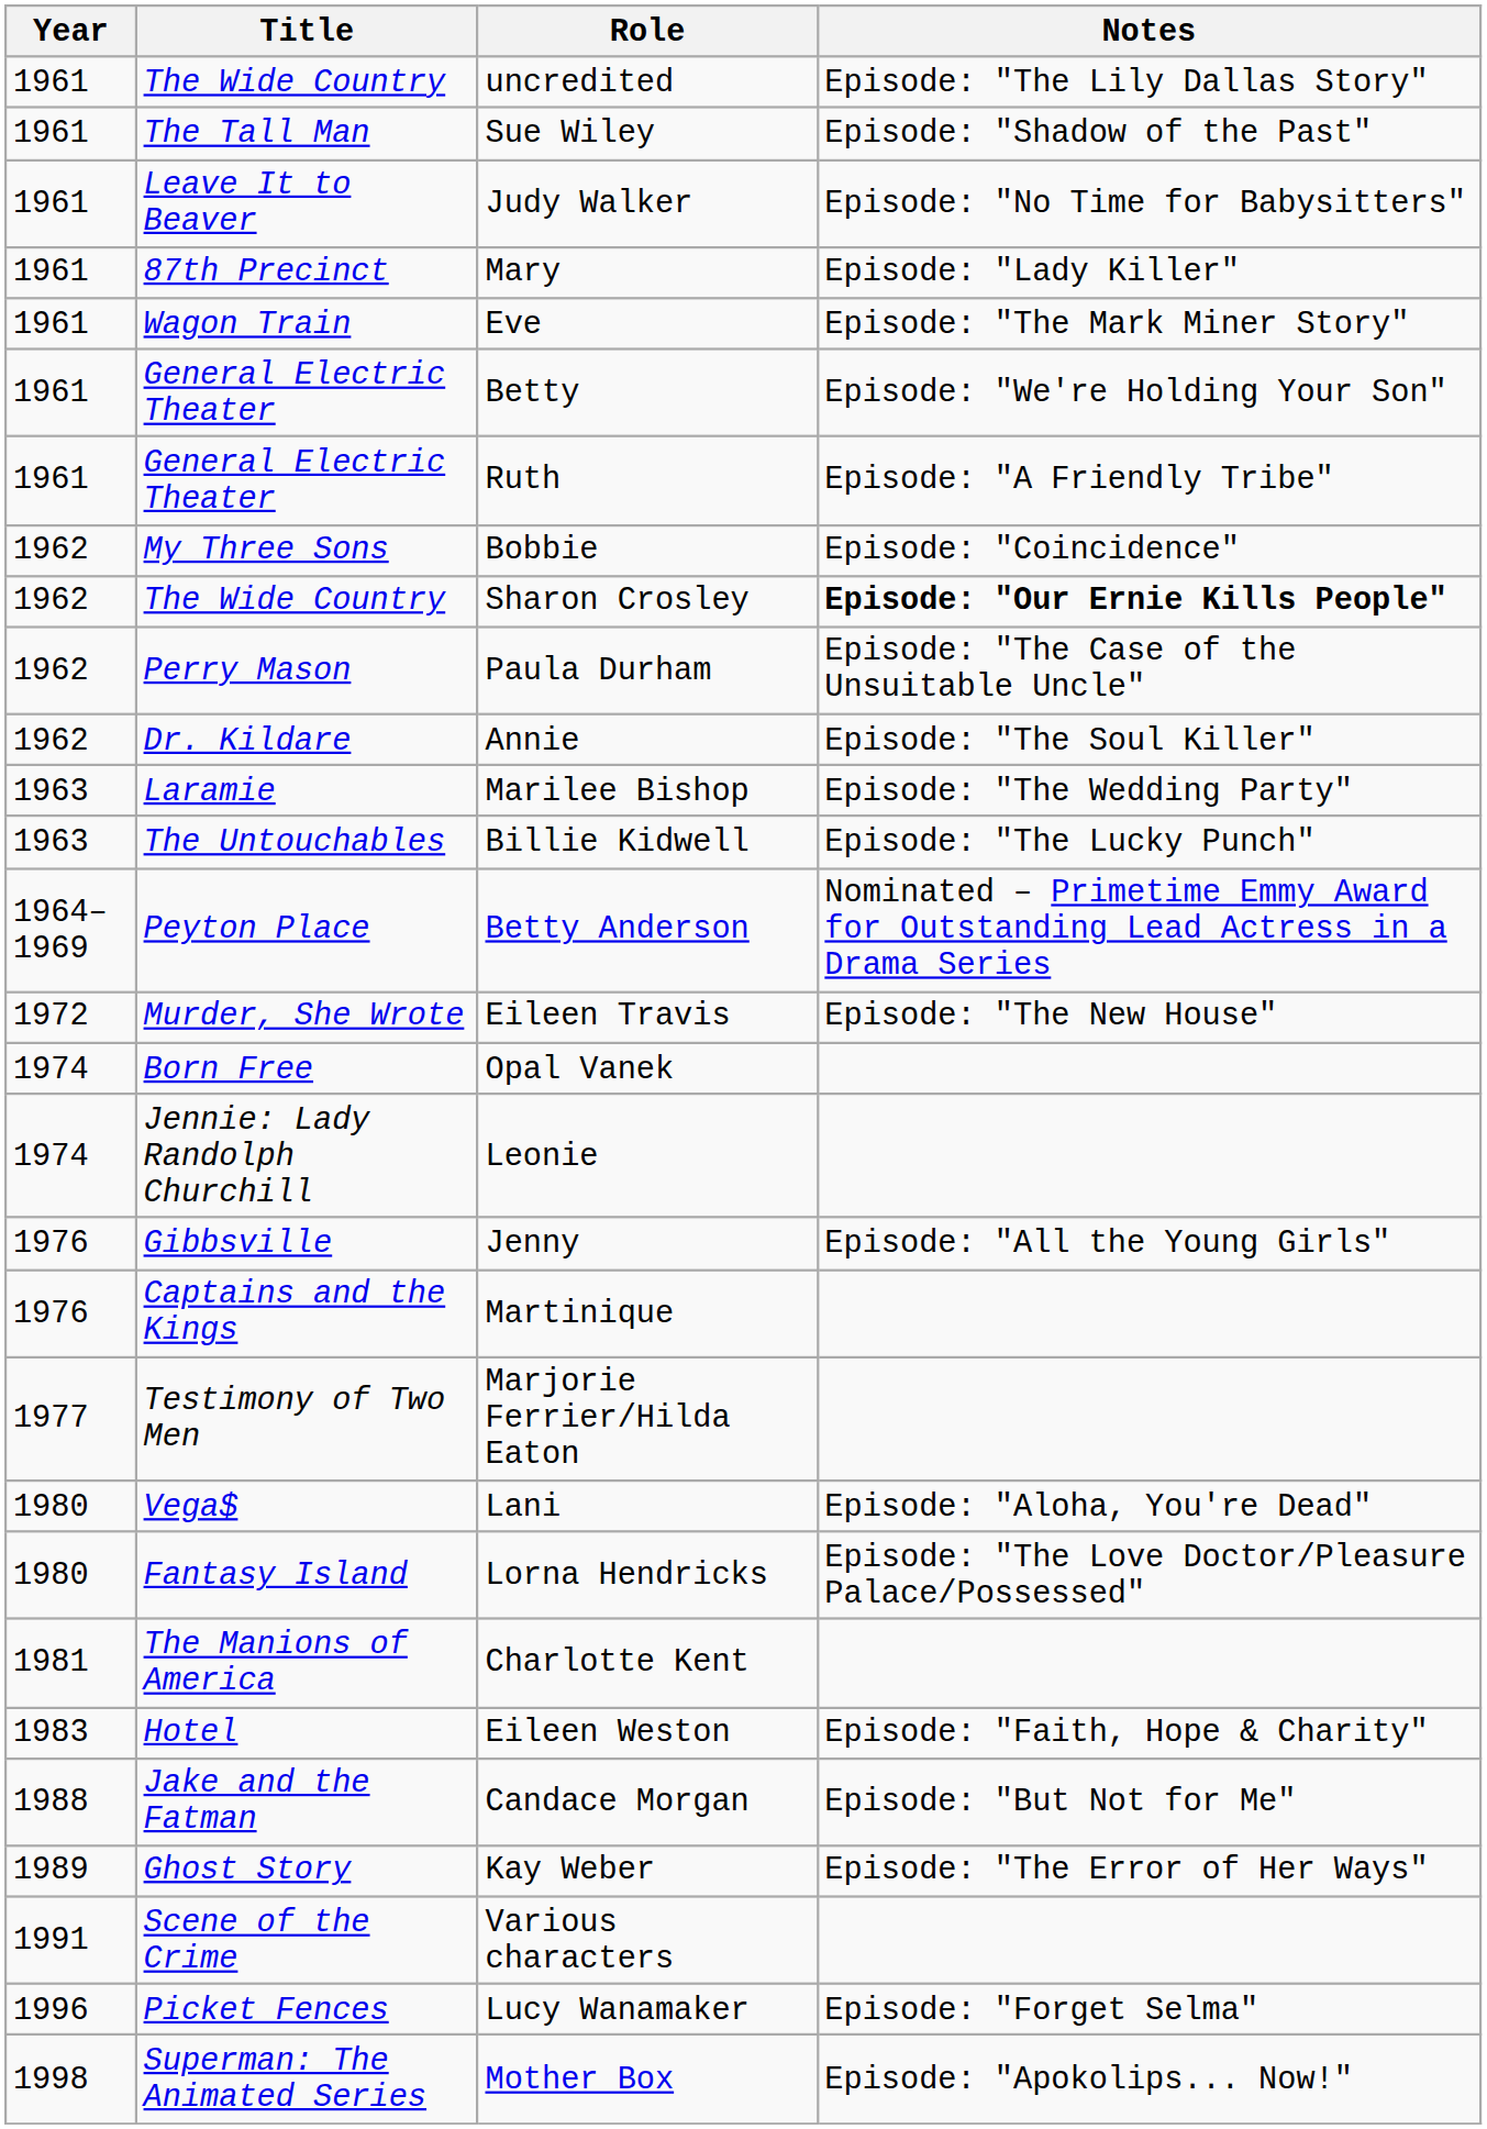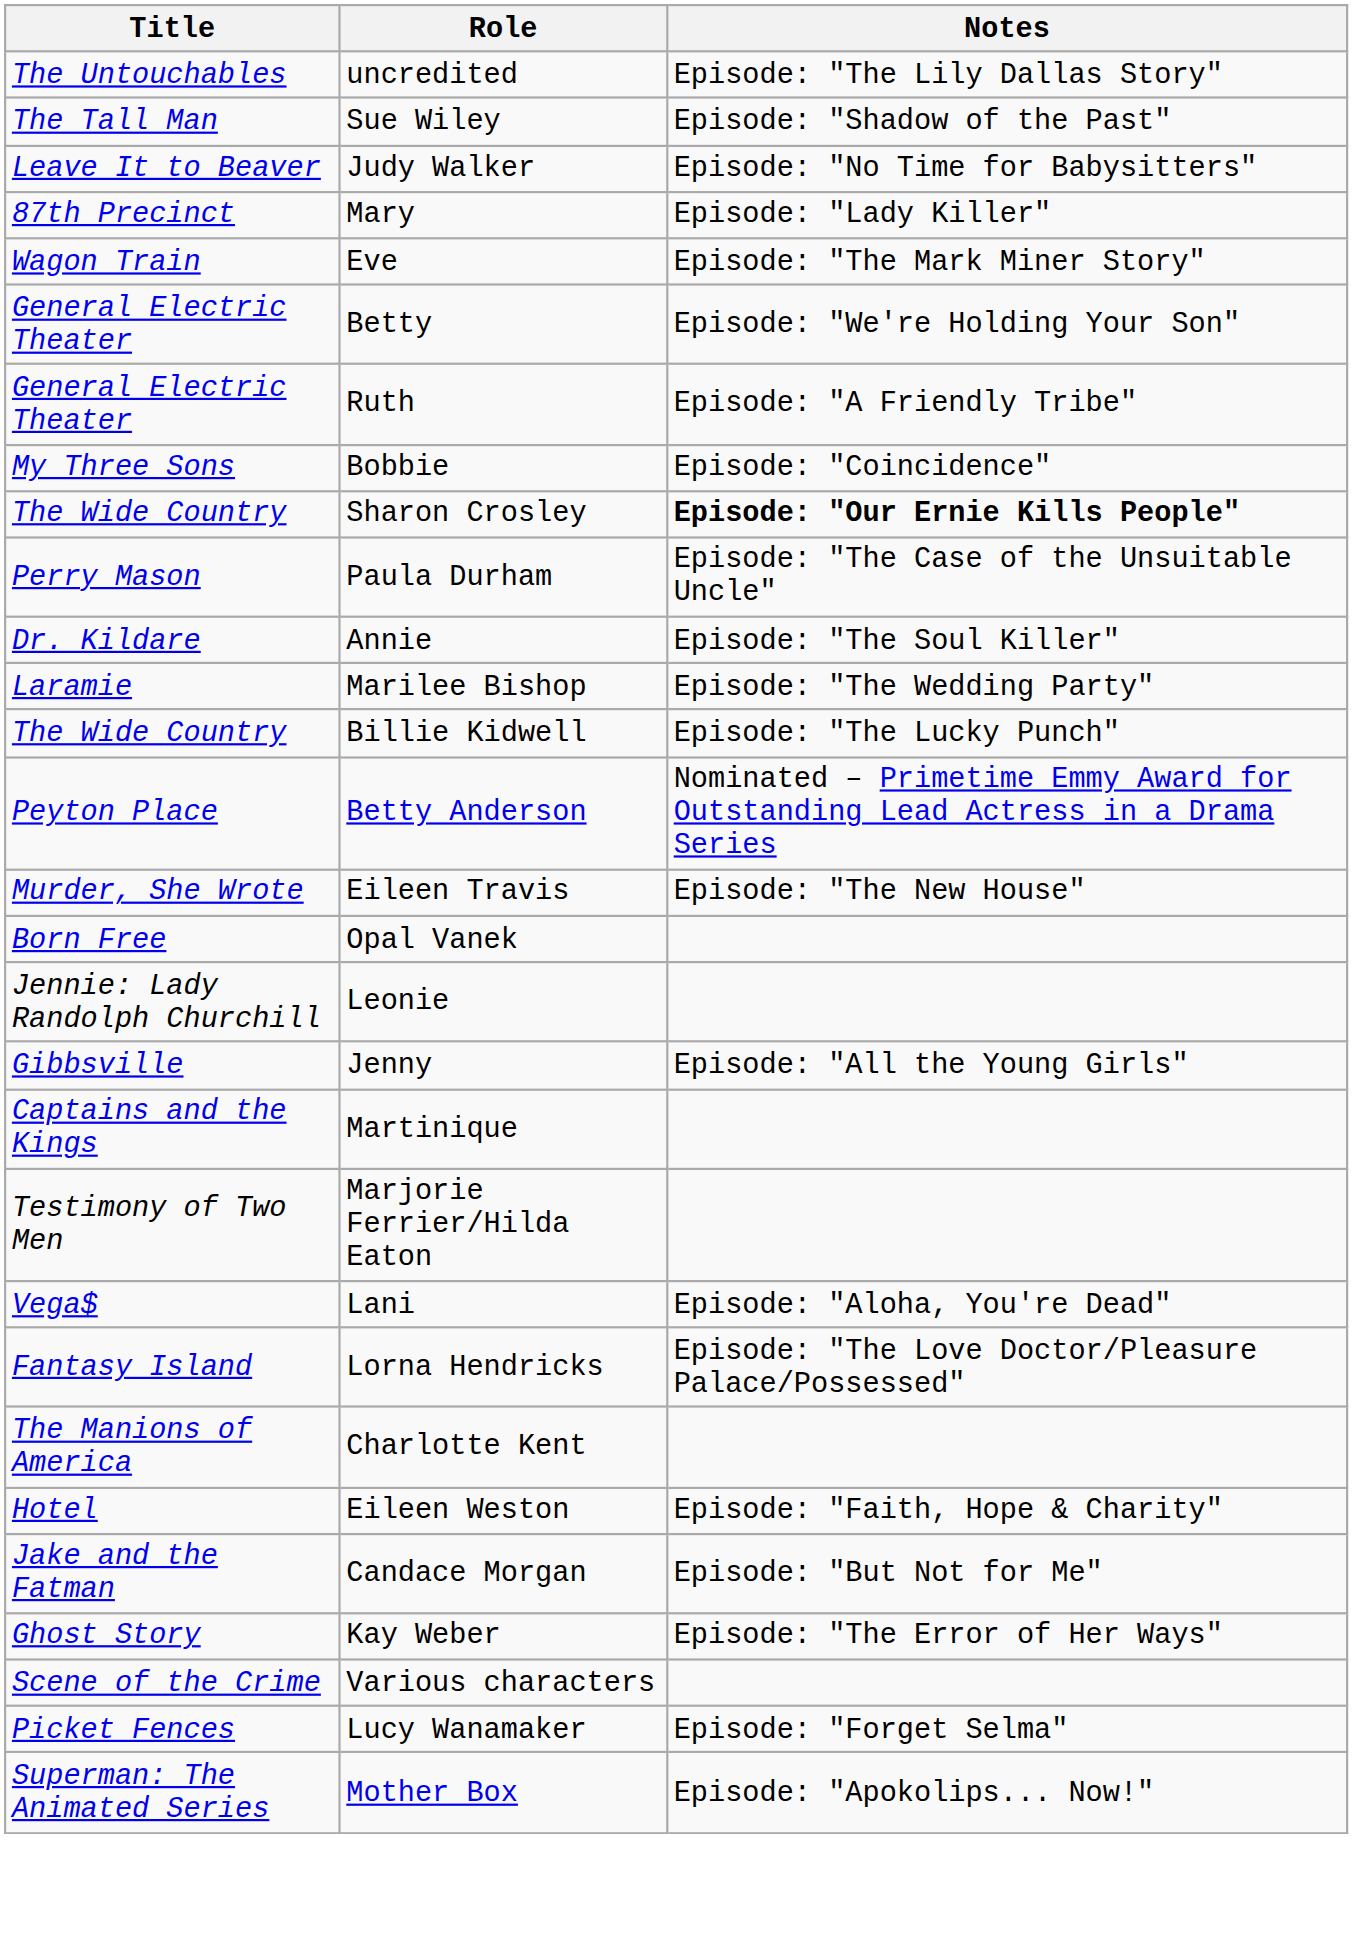- column: Year | 1961 | 1961 | 1961 | 1961 | 1961 | 1961 | 1961 | 1962 | 1962 | 1962 | 1962 | 1963 | 1963 | 1964–1969 | 1972 | 1974 | 1974 | 1976 | 1976 | 1977 | 1980 | 1980 | 1981 | 1983 | 1988 | 1989 | 1991 | 1996 | 1998
uncredited | Title: The Wide Country -> The Untouchables
Billie Kidwell | Title: The Untouchables -> The Wide Country
